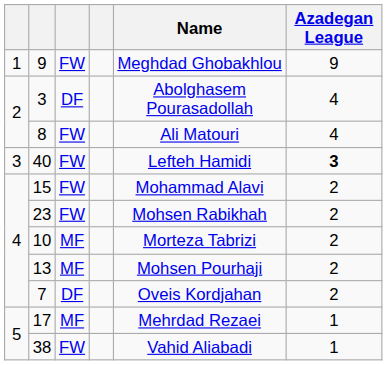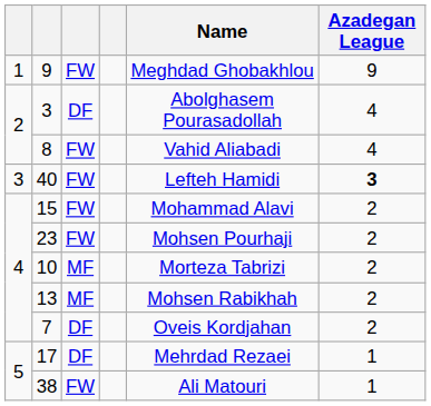8 | Name: Ali Matouri -> Vahid Aliabadi
23 | Name: Mohsen Rabikhah -> Mohsen Pourhaji
13 | Name: Mohsen Pourhaji -> Mohsen Rabikhah
17 | column 3: MF -> DF
38 | Name: Vahid Aliabadi -> Ali Matouri
